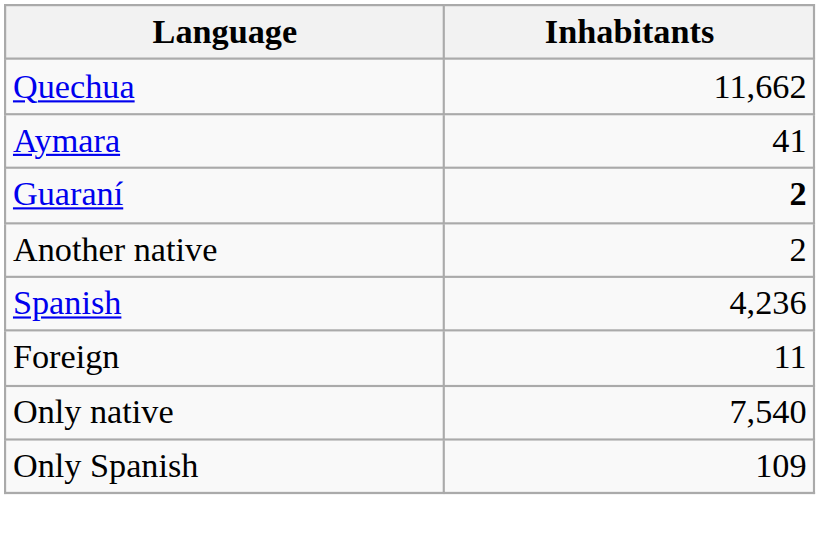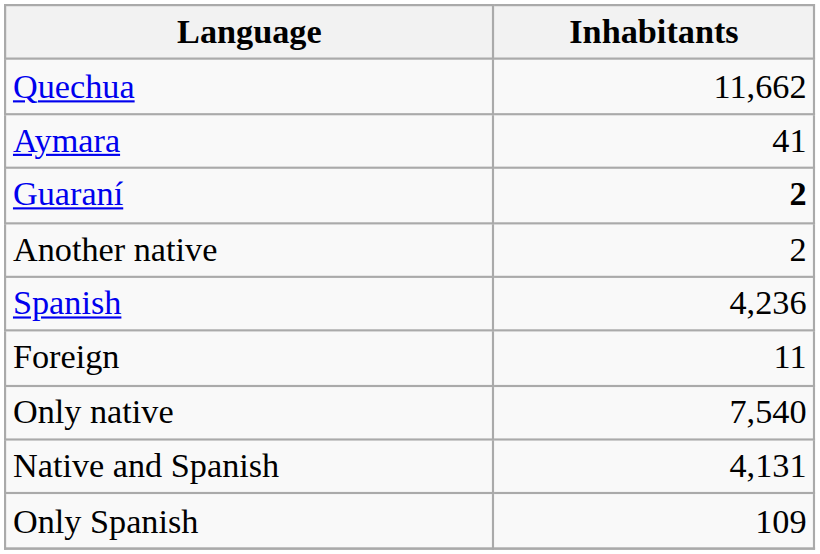+ row: Native and Spanish | 4,131
